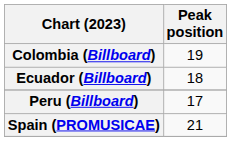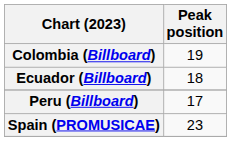Spain (PROMUSICAE) | Peak position: 21 -> 23
